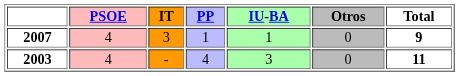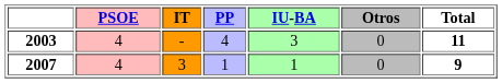rows swapped: 2003 <-> 2007
